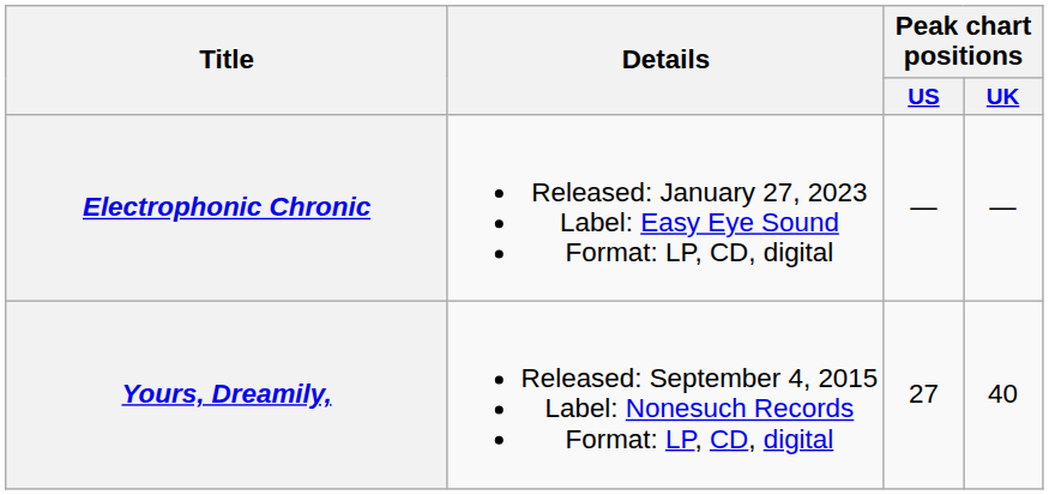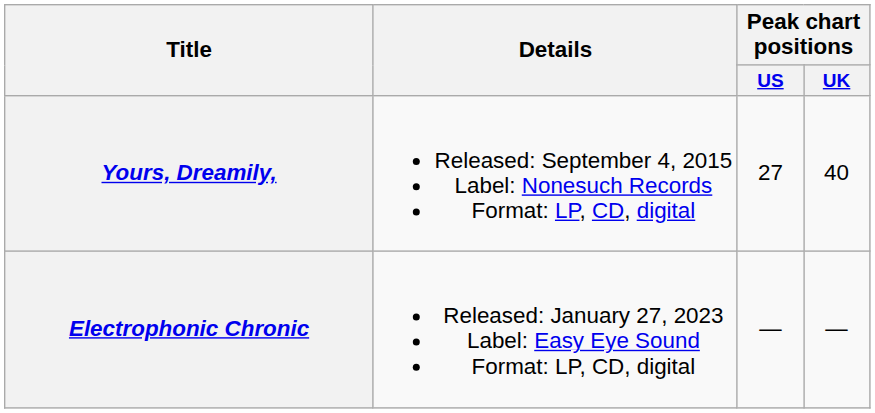rows swapped: Yours, Dreamily, <-> Electrophonic Chronic
